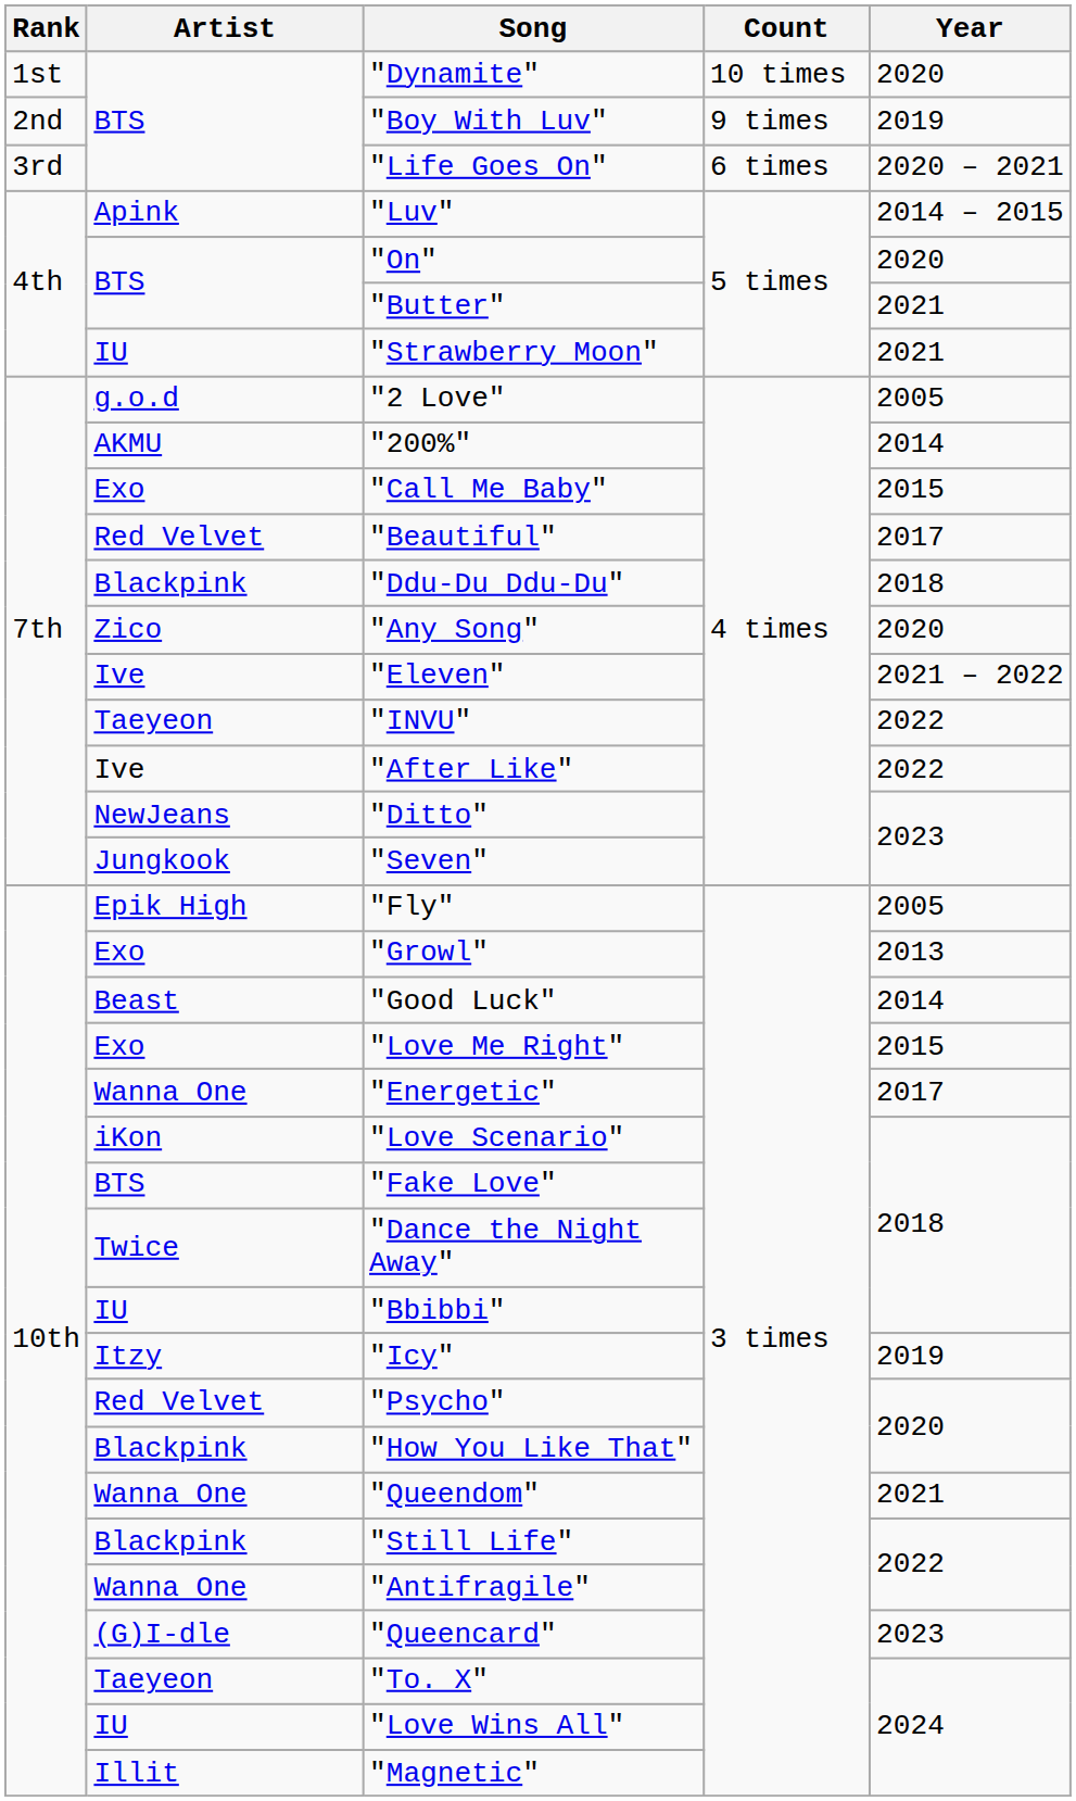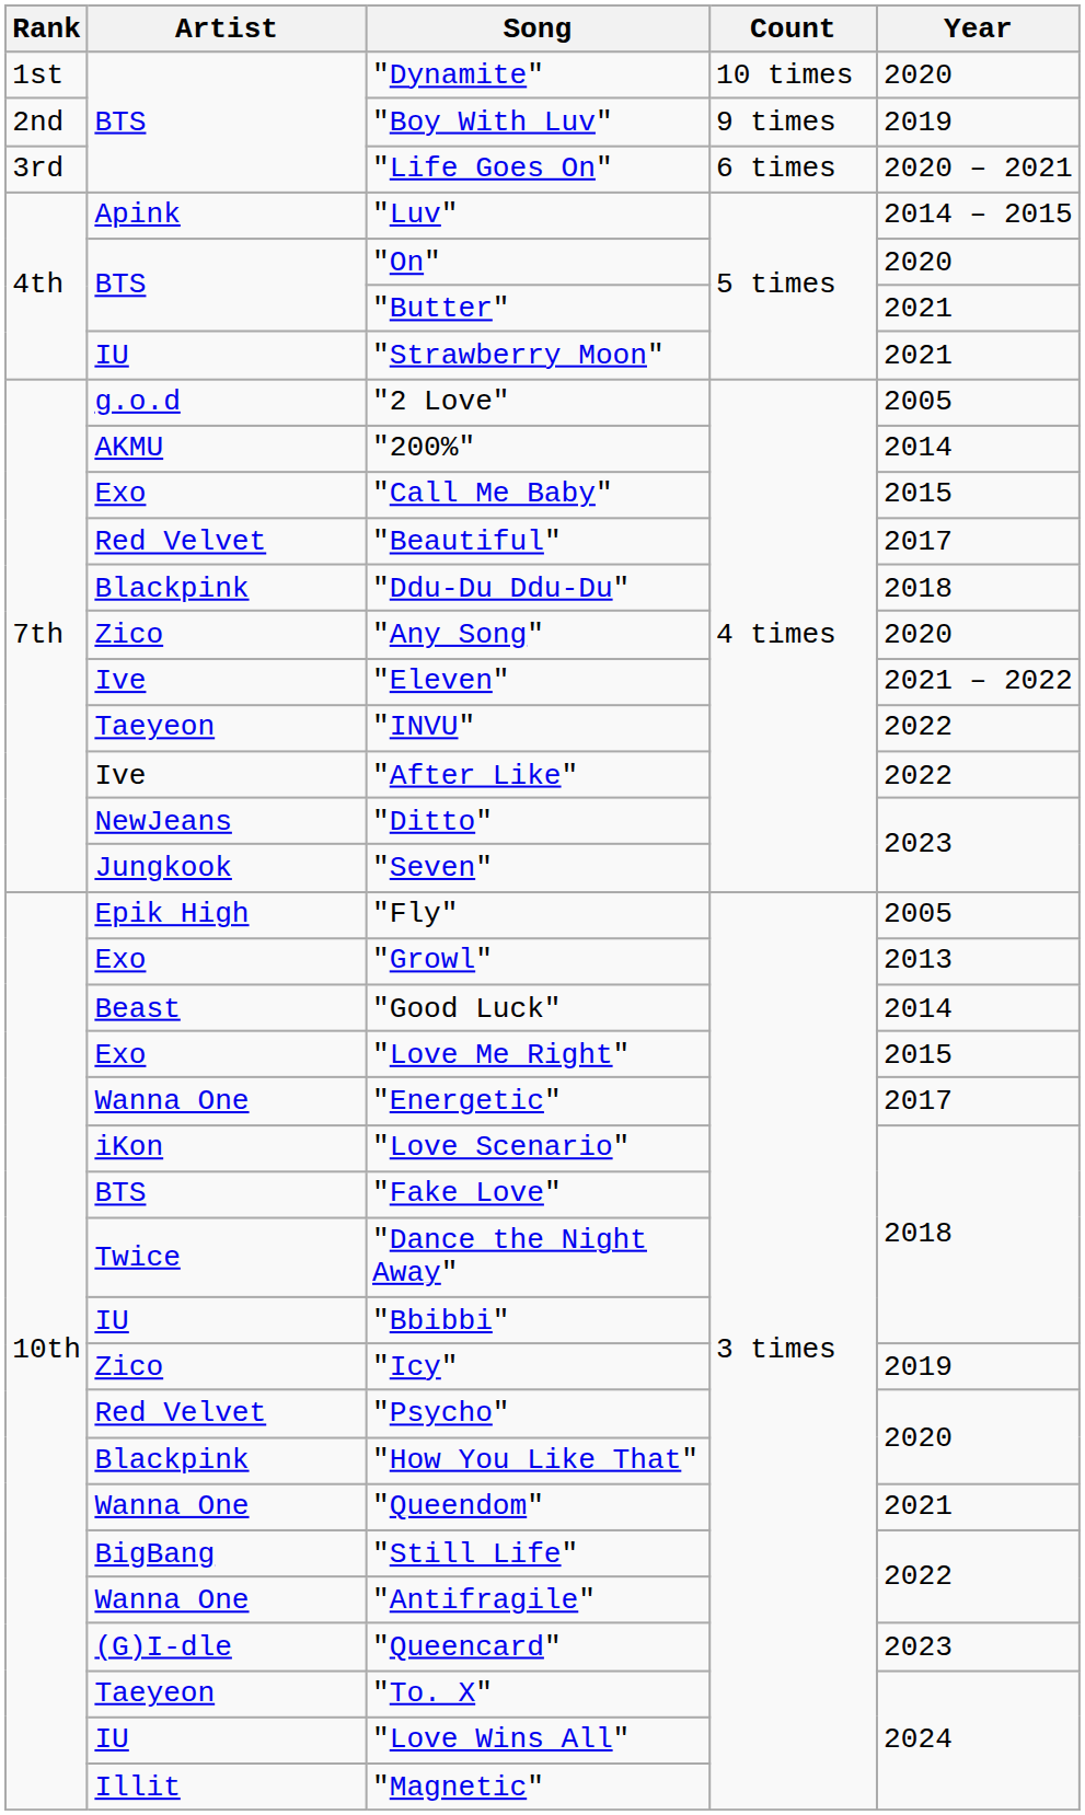"Icy" | Artist: Itzy -> Zico
"Still Life" | Artist: Blackpink -> BigBang
